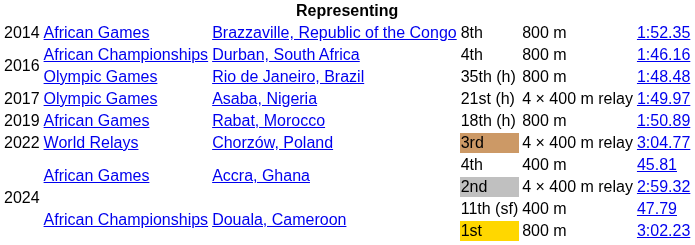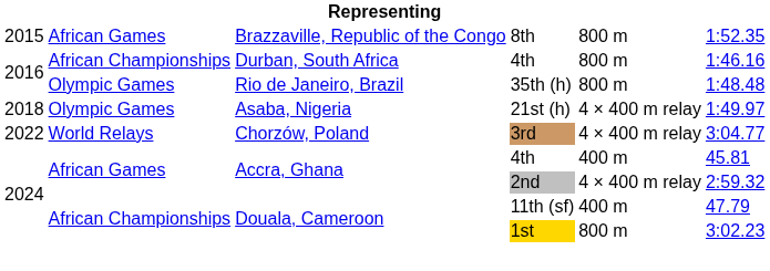8th | column 1: 2014 -> 2015
21st (h) | column 1: 2017 -> 2018
- row: 2019 | African Games | Rabat, Morocco | 18th (h) | 800 m | 1:50.89
